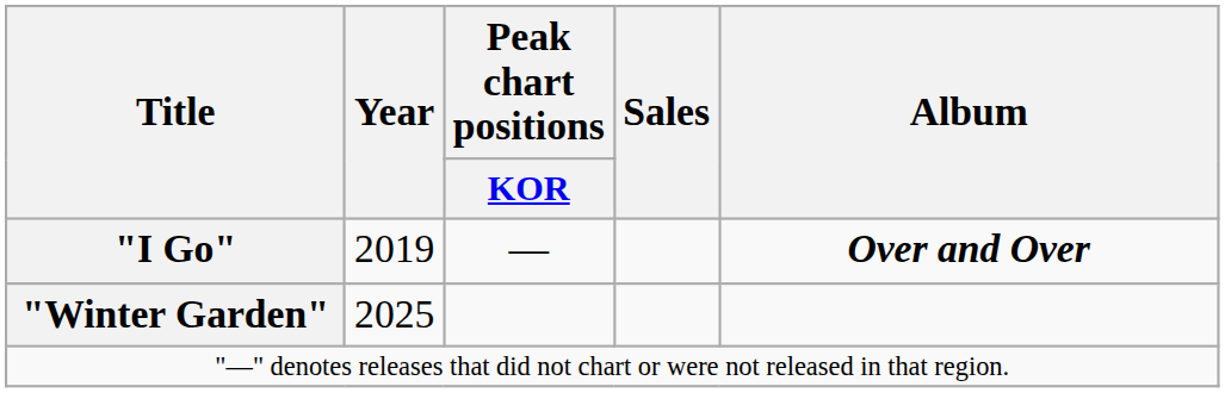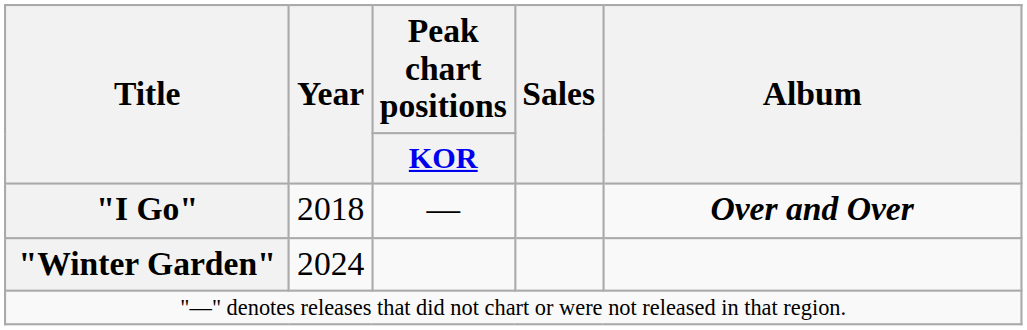"I Go" | Year: 2019 -> 2018
"Winter Garden" | Year: 2025 -> 2024
